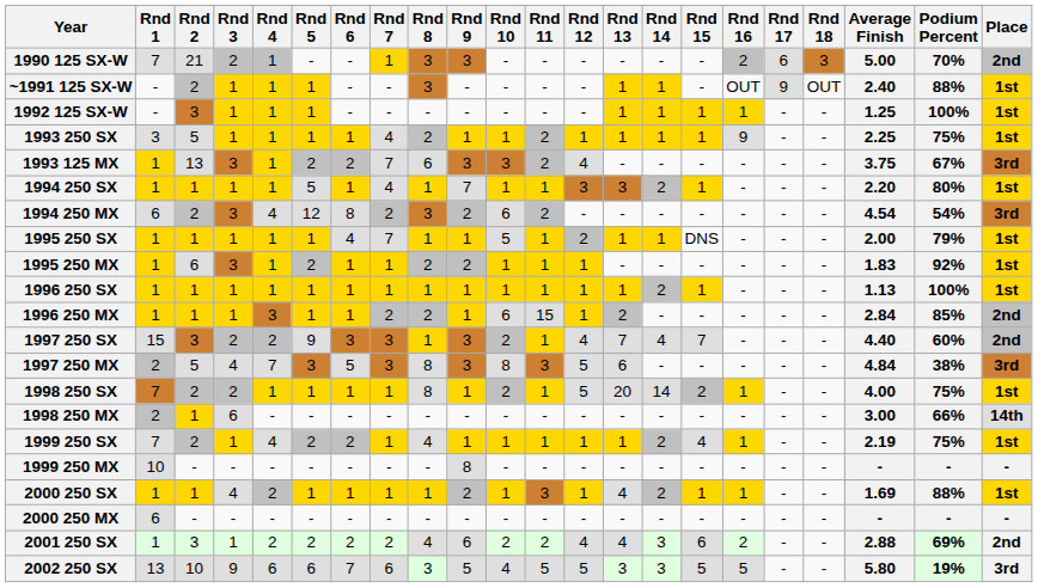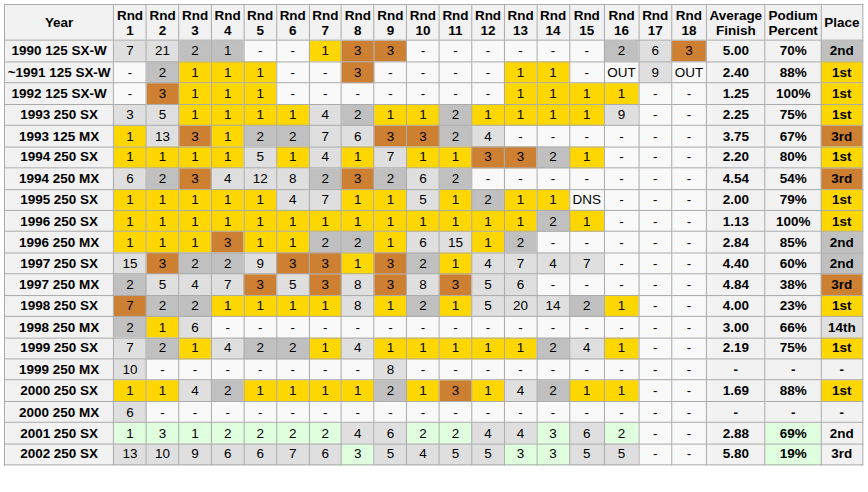- row: 1995 250 MX | 1 | 6 | 3 | 1 | 2 | 1 | 1 | 2 | 2 | 1 | 1 | 1 | - | - | - | - | - | - | 1.83 | 92% | 1st
1998 250 SX | Podium Percent: 75% -> 23%
